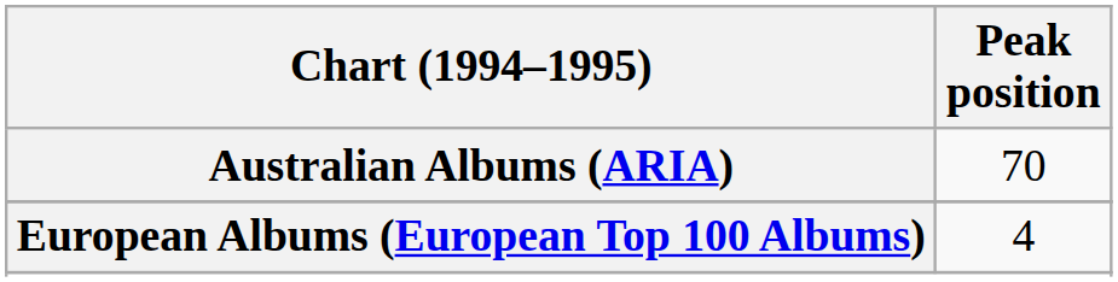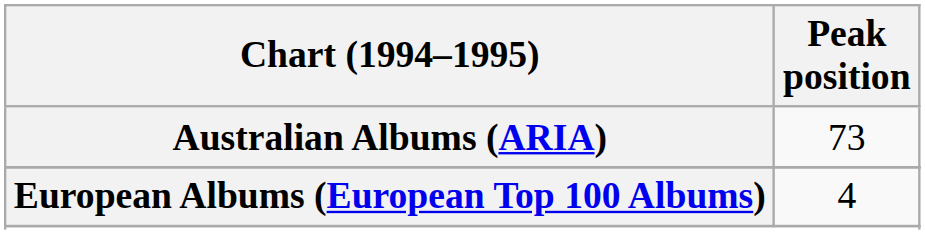Australian Albums (ARIA) | Peak position: 70 -> 73
